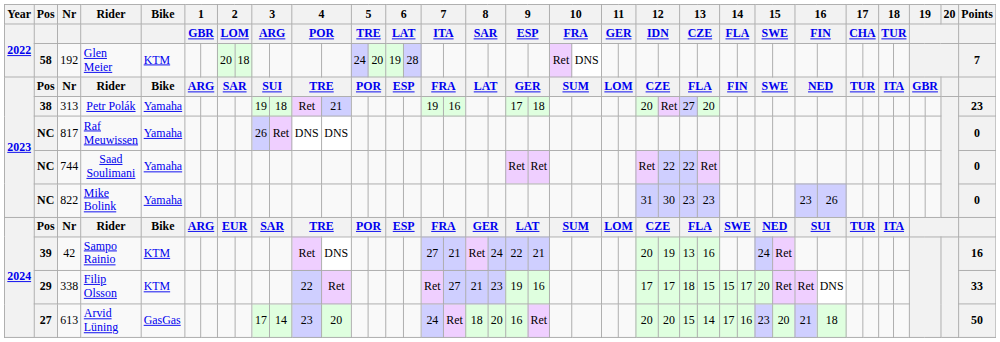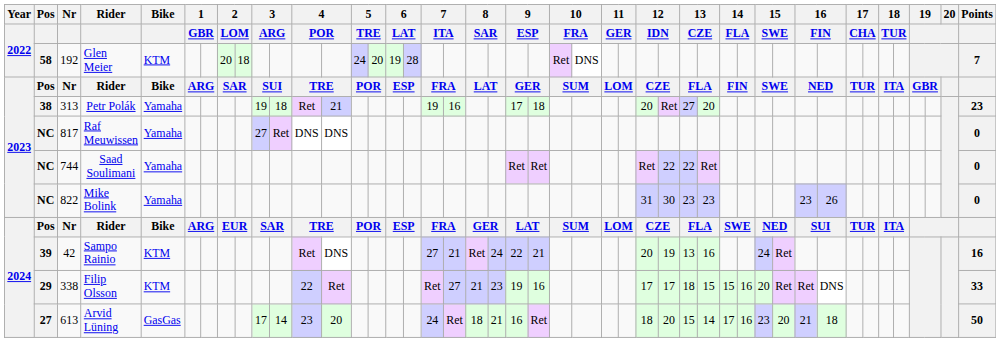Raf Meuwissen | column 10: 26 -> 27
Filip Olsson | column 33: 17 -> 16
Arvid Lüning | column 21: 20 -> 21
Arvid Lüning | column 28: 20 -> 18
